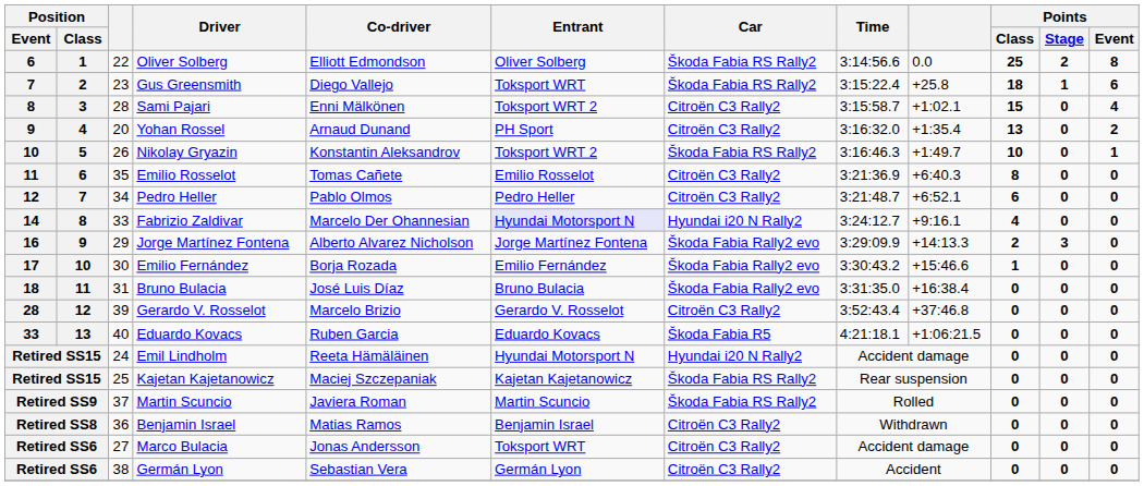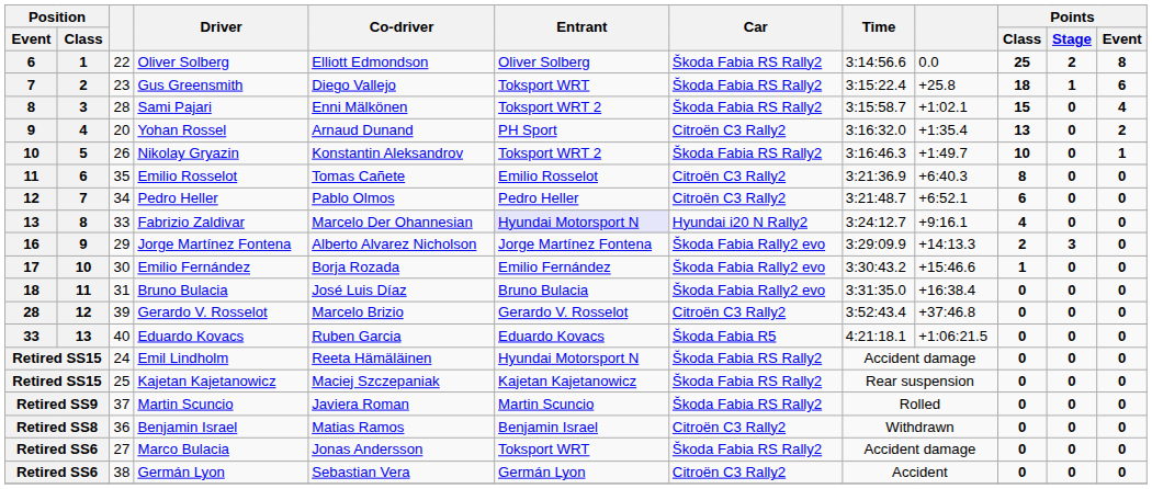Sami Pajari | Car: Citroën C3 Rally2 -> Škoda Fabia RS Rally2
Fabrizio Zaldivar | Position / Event: 14 -> 13
Emil Lindholm | Car: Hyundai i20 N Rally2 -> Škoda Fabia RS Rally2
Marco Bulacia | Car: Citroën C3 Rally2 -> Škoda Fabia RS Rally2
